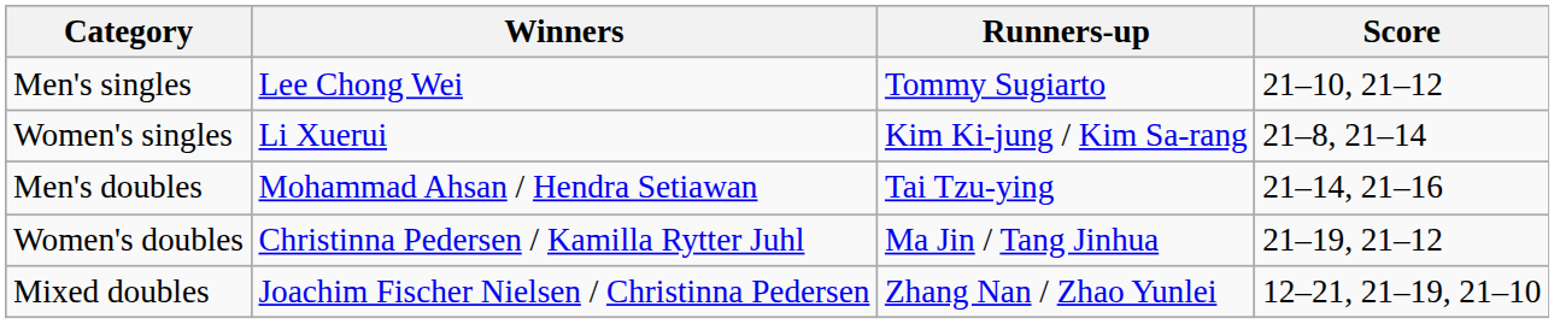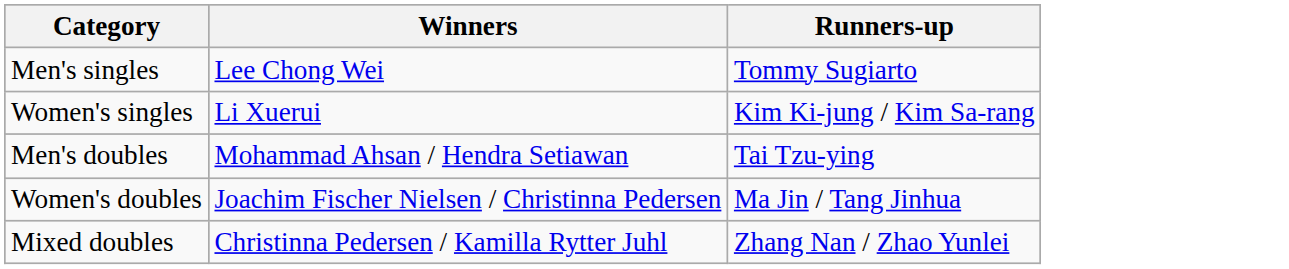- column: Score | 21–10, 21–12 | 21–8, 21–14 | 21–14, 21–16 | 21–19, 21–12 | 12–21, 21–19, 21–10
Women's doubles | Winners: Christinna Pedersen / Kamilla Rytter Juhl -> Joachim Fischer Nielsen / Christinna Pedersen
Mixed doubles | Winners: Joachim Fischer Nielsen / Christinna Pedersen -> Christinna Pedersen / Kamilla Rytter Juhl
